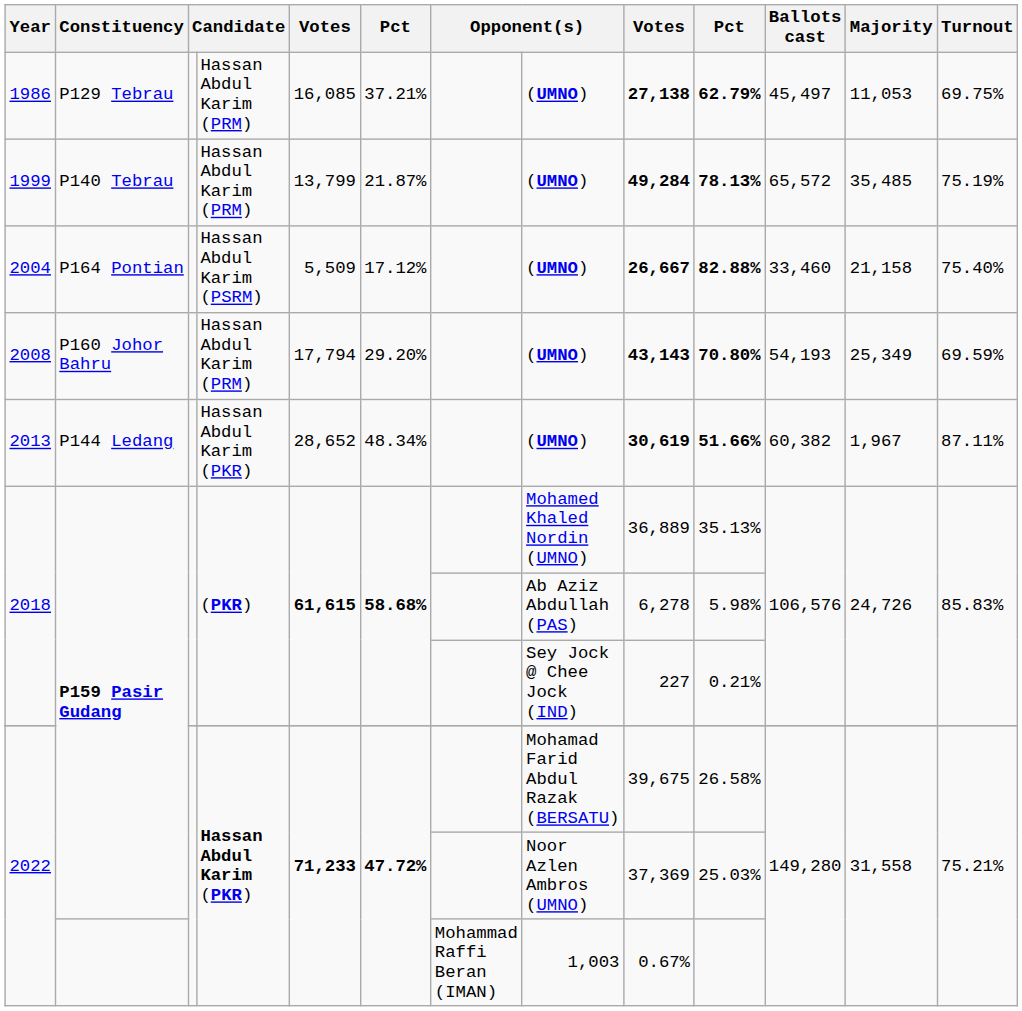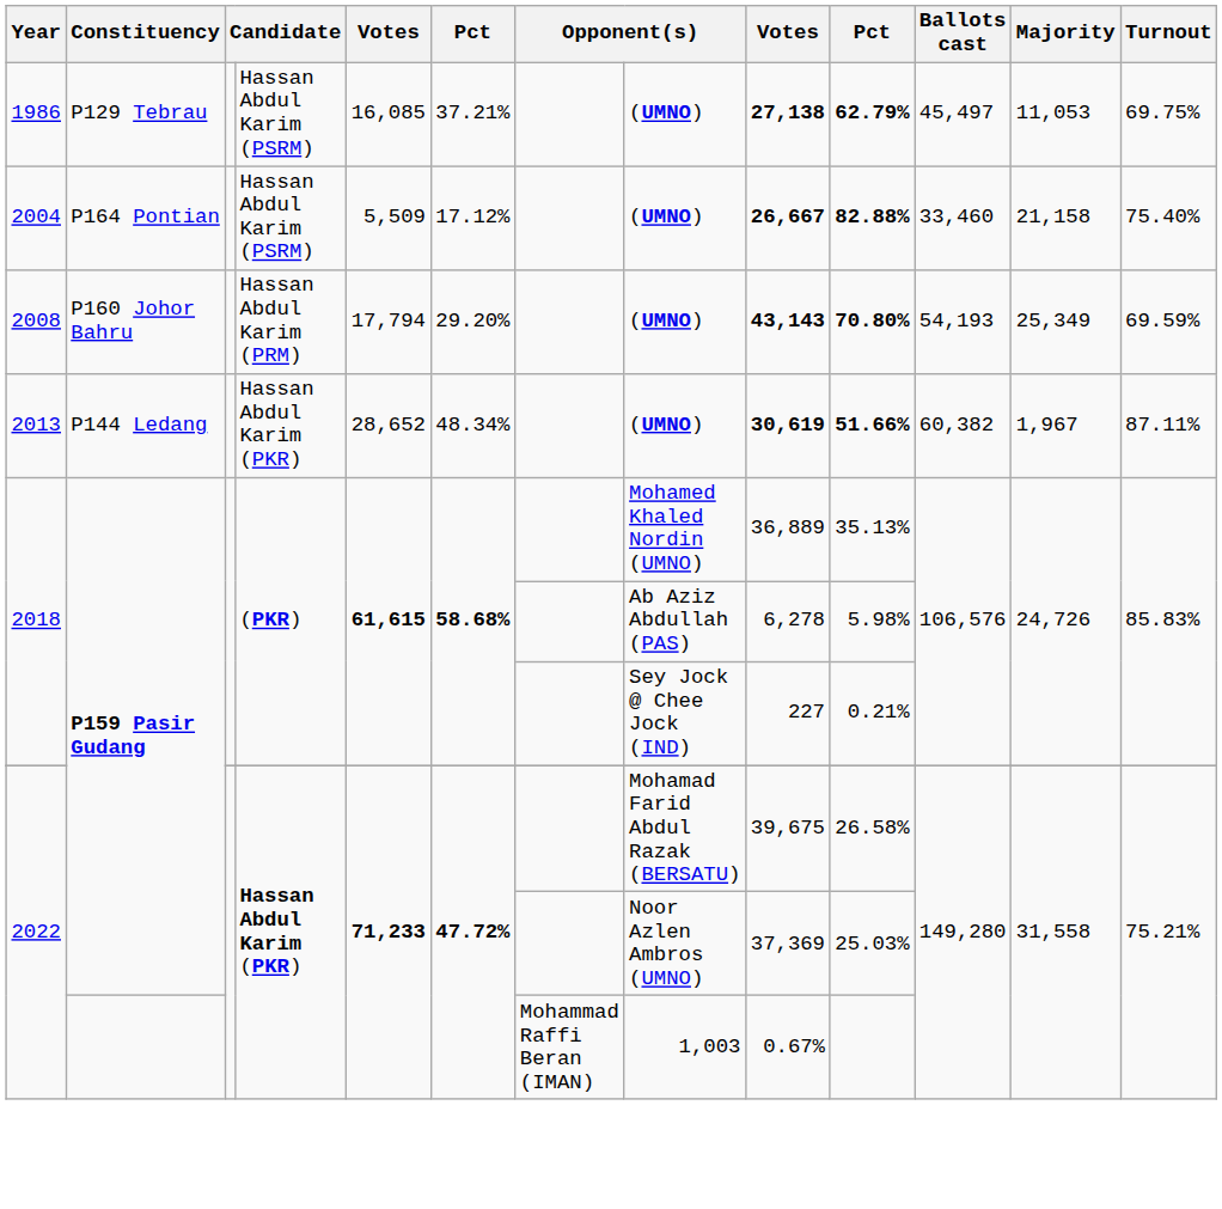1986 | column 4: Hassan Abdul Karim (PRM) -> Hassan Abdul Karim (PSRM)
- row: 1999 | P140 Tebrau | Hassan Abdul Karim (PRM) | 13,799 | 21.87% | (UMNO) | 49,284 | 78.13% | 65,572 | 35,485 | 75.19%
